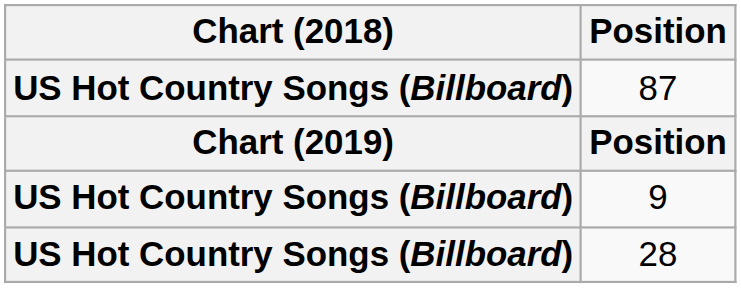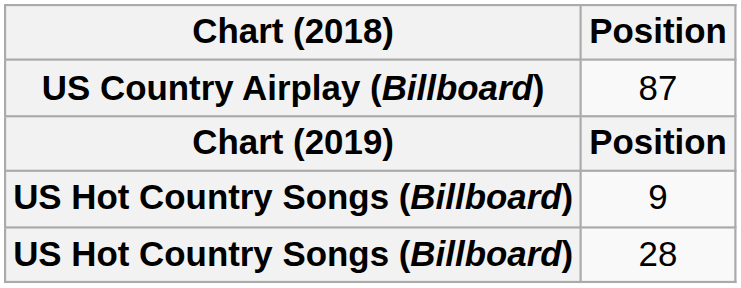87 | Chart (2018): US Hot Country Songs (Billboard) -> US Country Airplay (Billboard)
